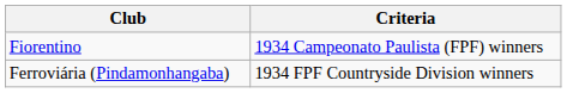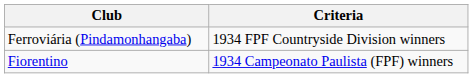rows swapped: Fiorentino <-> Ferroviária (Pindamonhangaba)
